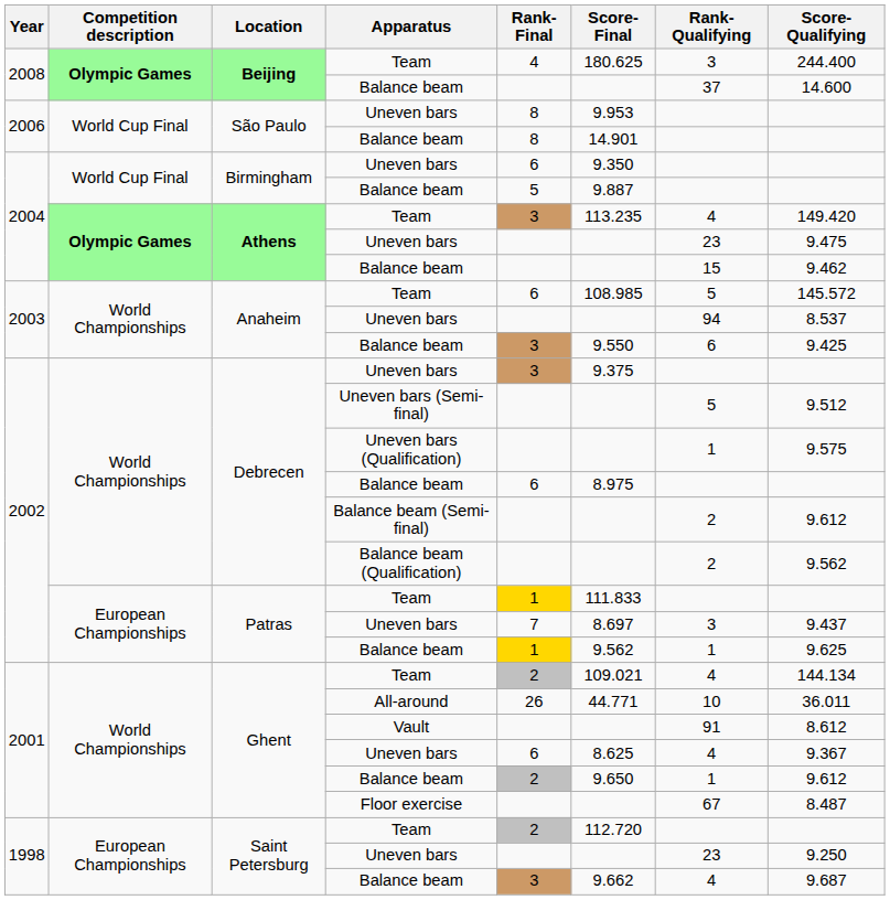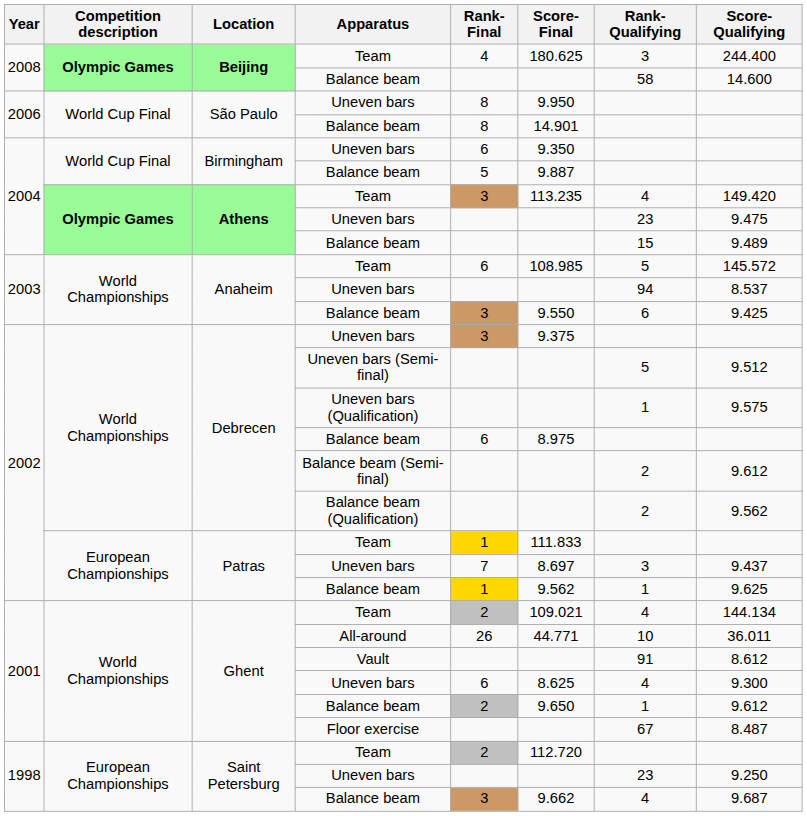Beijing / Balance beam | Rank-Qualifying: 37 -> 58
São Paulo / Uneven bars | Score-Final: 9.953 -> 9.950
Athens / Balance beam | Score-Qualifying: 9.462 -> 9.489
Ghent / Uneven bars | Score-Qualifying: 9.367 -> 9.300
